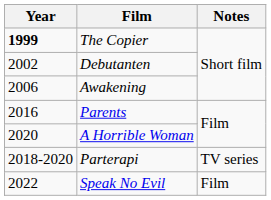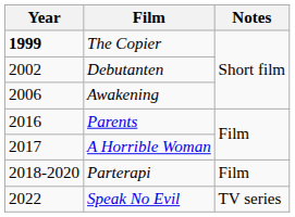A Horrible Woman | Year: 2020 -> 2017
Parterapi | Notes: TV series -> Film
Speak No Evil | Notes: Film -> TV series
